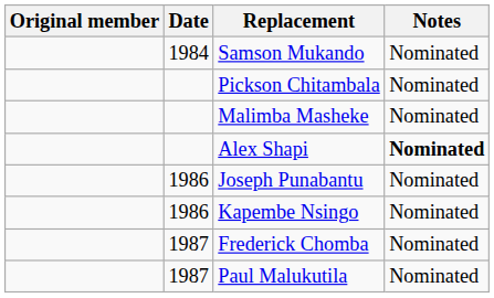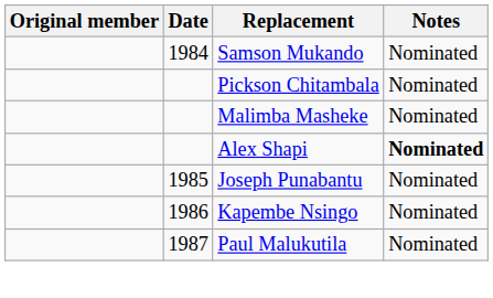Joseph Punabantu | Date: 1986 -> 1985
- row: 1987 | Frederick Chomba | Nominated
